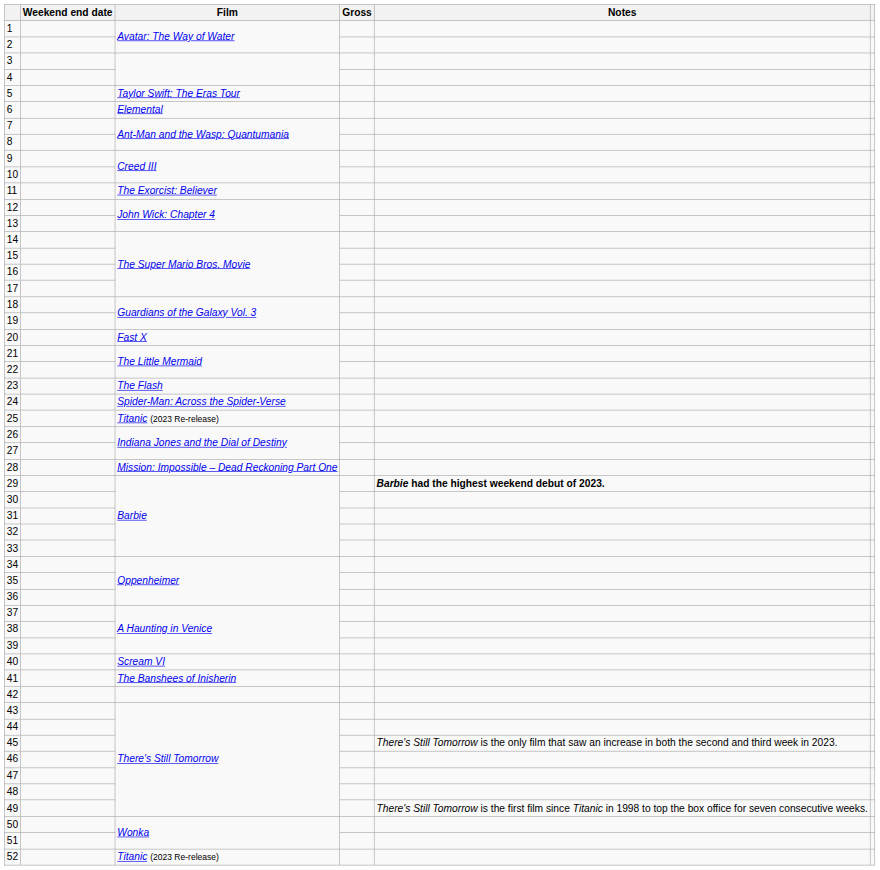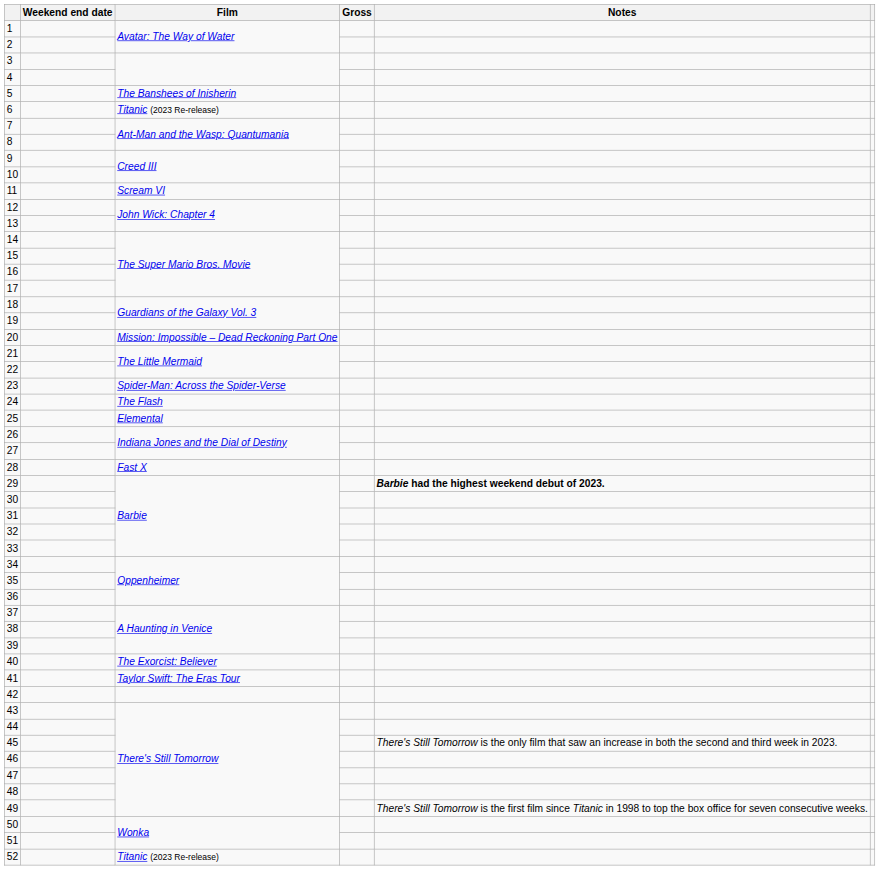5 | Film: Taylor Swift: The Eras Tour -> The Banshees of Inisherin
6 | Film: Elemental -> Titanic (2023 Re-release)
11 | Film: The Exorcist: Believer -> Scream VI
20 | Film: Fast X -> Mission: Impossible – Dead Reckoning Part One
23 | Film: The Flash -> Spider-Man: Across the Spider-Verse
24 | Film: Spider-Man: Across the Spider-Verse -> The Flash
25 | Film: Titanic (2023 Re-release) -> Elemental
28 | Film: Mission: Impossible – Dead Reckoning Part One -> Fast X
40 | Film: Scream VI -> The Exorcist: Believer
41 | Film: The Banshees of Inisherin -> Taylor Swift: The Eras Tour
